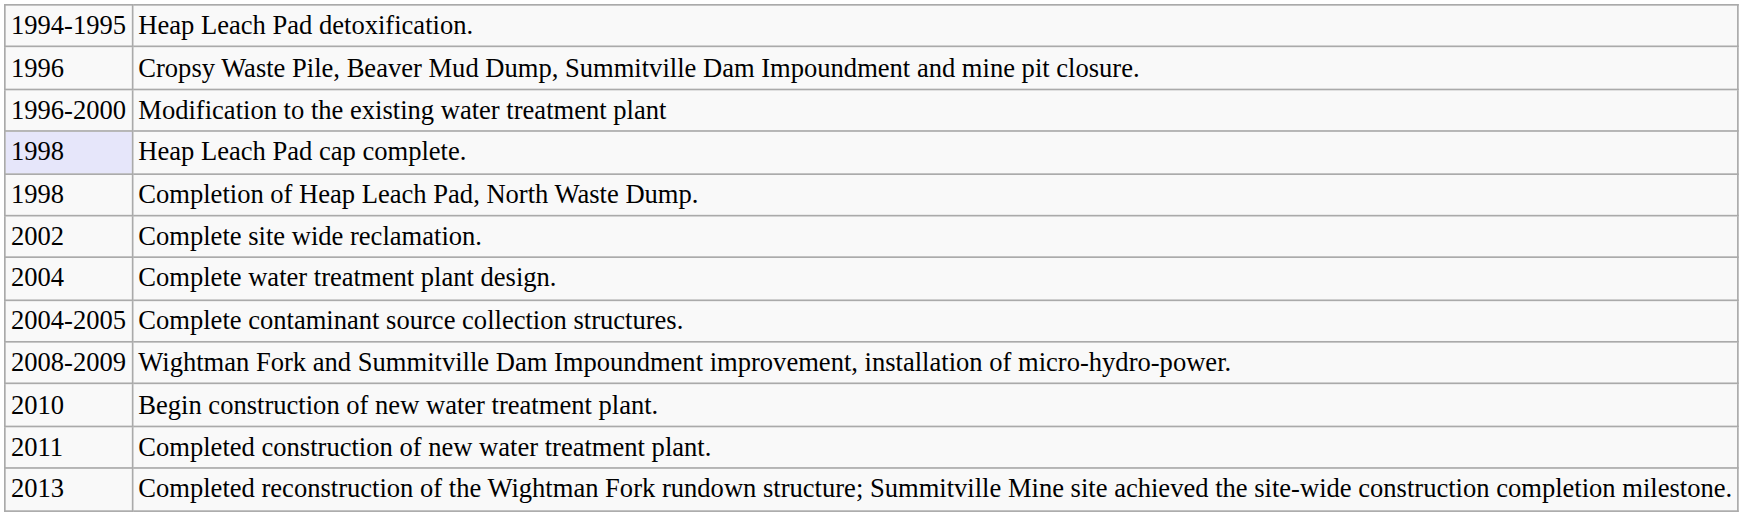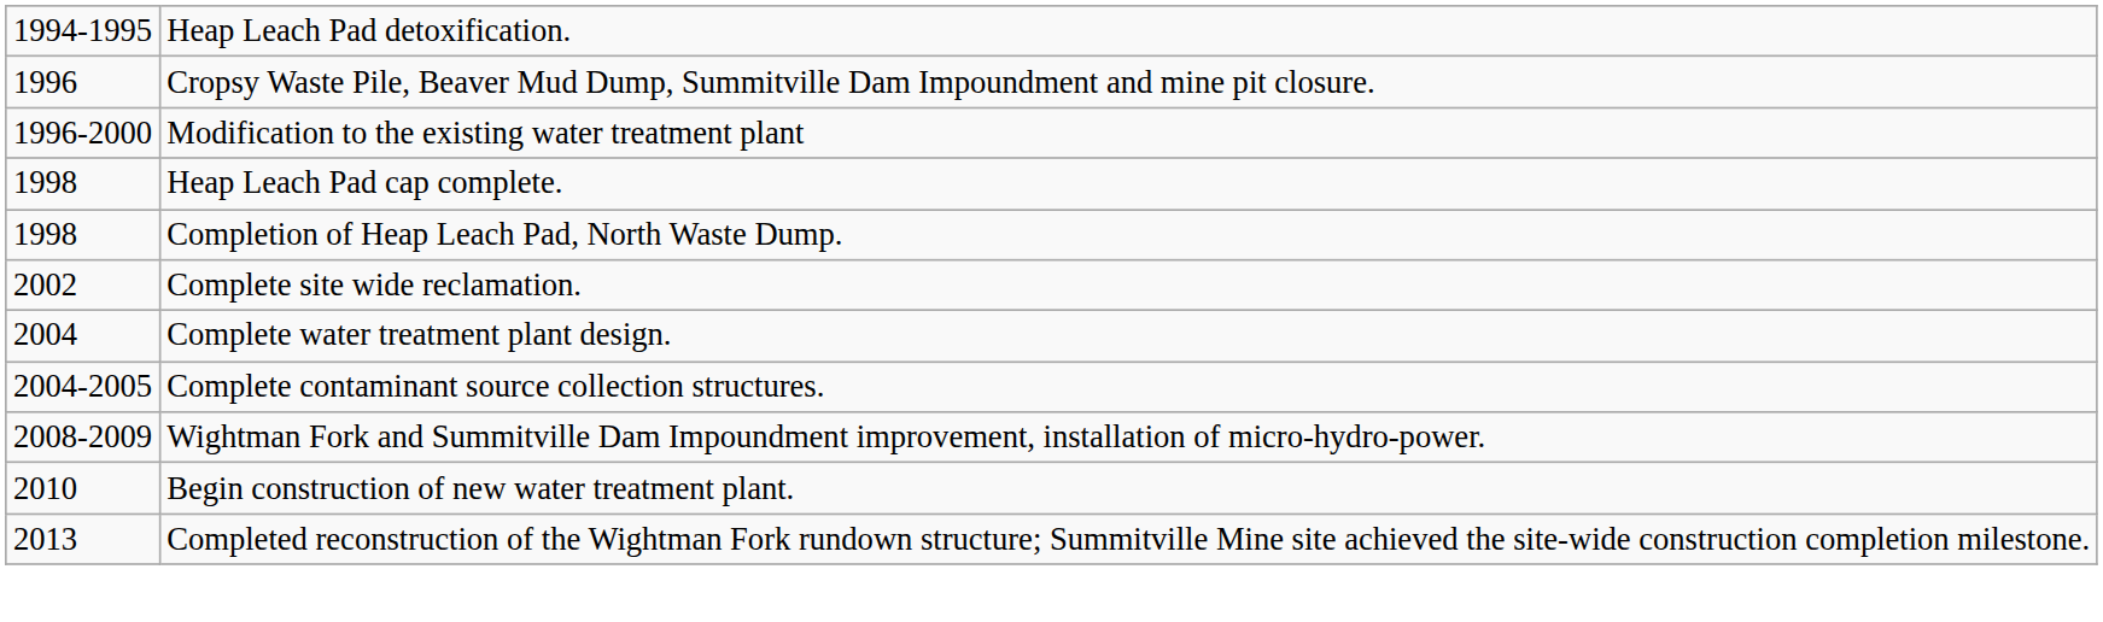Heap Leach Pad cap complete. | column 1: lavender background -> no background
- row: 2011 | Completed construction of new water treatment plant.
